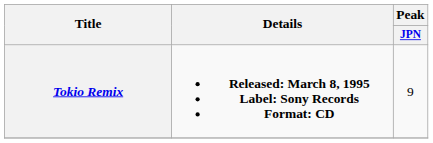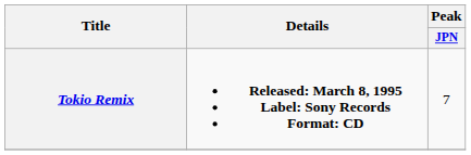Tokio Remix | Peak / JPN: 9 -> 7
